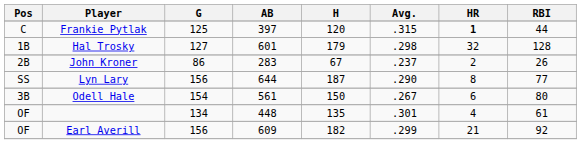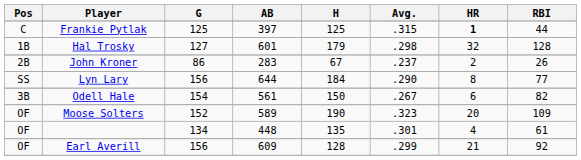Frankie Pytlak | H: 120 -> 125
Lyn Lary | H: 187 -> 184
Odell Hale | RBI: 80 -> 82
+ row: OF | Moose Solters | 152 | 589 | 190 | .323 | 20 | 109
Earl Averill | H: 182 -> 128
